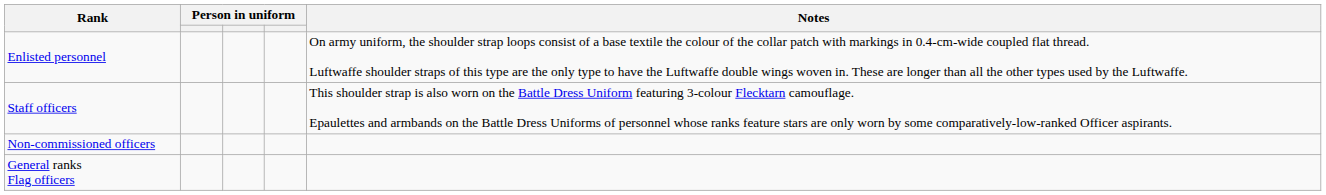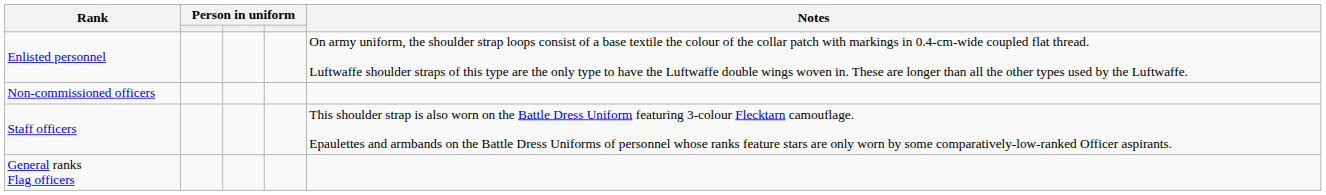rows swapped: Non-commissioned officers <-> Staff officers
